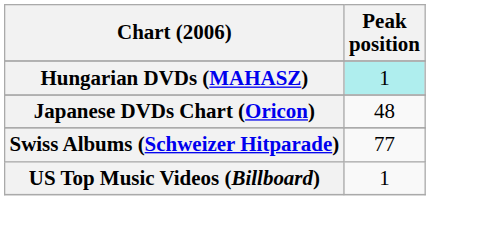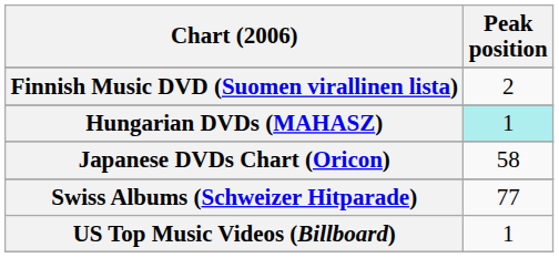+ row: Finnish Music DVD (Suomen virallinen lista) | 2
Japanese DVDs Chart (Oricon) | Peak position: 48 -> 58
